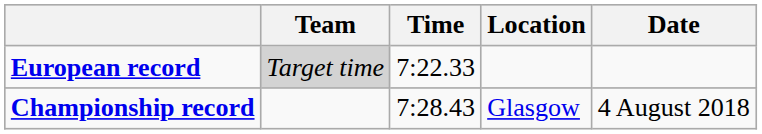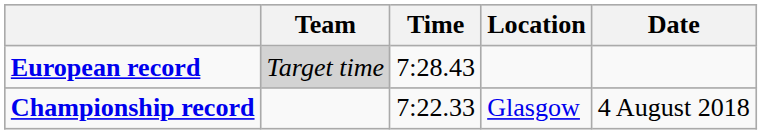European record | Time: 7:22.33 -> 7:28.43
Championship record | Time: 7:28.43 -> 7:22.33
